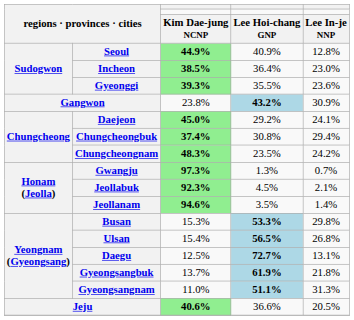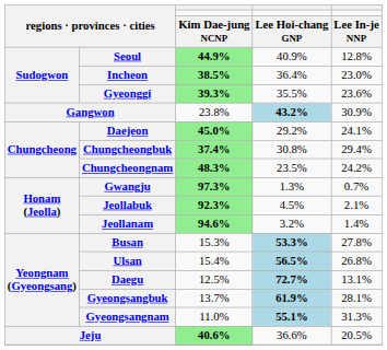Jeollanam | column 4: 3.5% -> 3.2%
Busan | column 5: 29.8% -> 27.8%
Gyeongsangbuk | column 5: 21.8% -> 28.1%
Gyeongsangnam | column 4: 51.1% -> 55.1%
